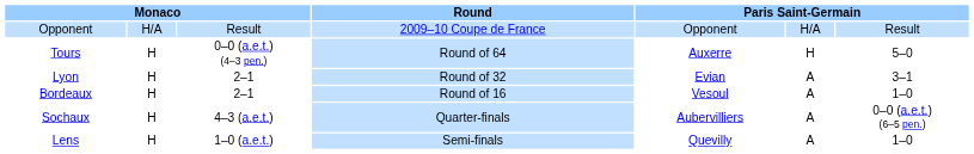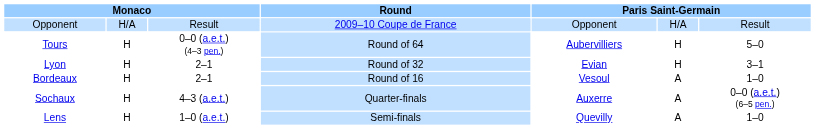Tours | column 5: Auxerre -> Aubervilliers
Lyon | column 6: A -> H
Sochaux | column 5: Aubervilliers -> Auxerre
